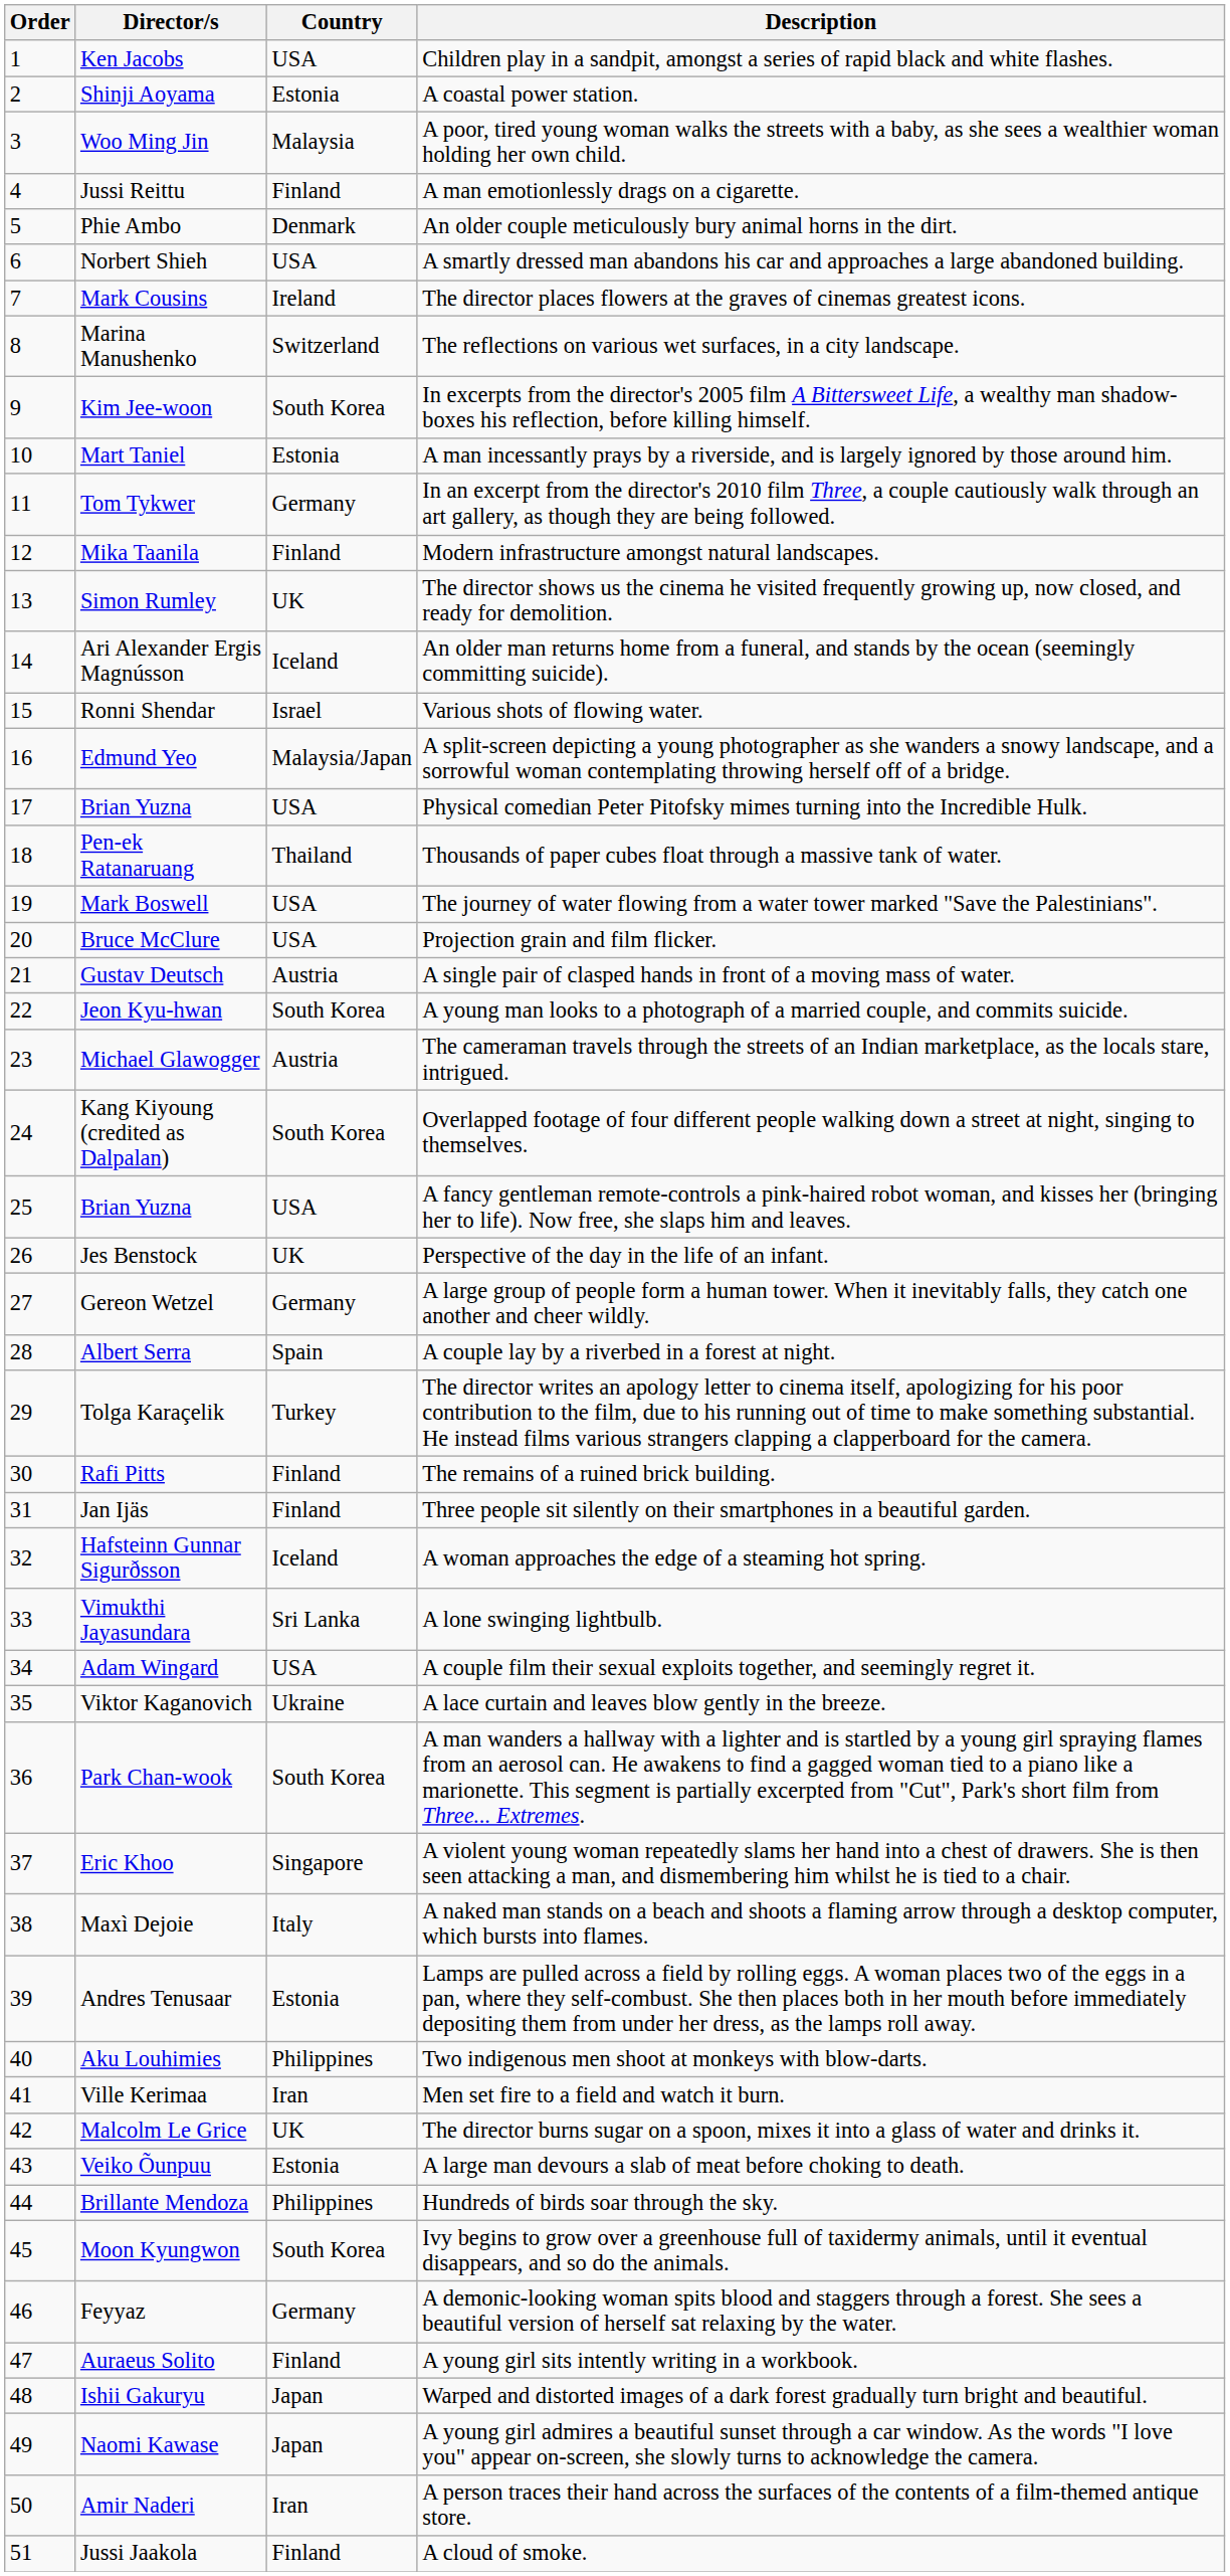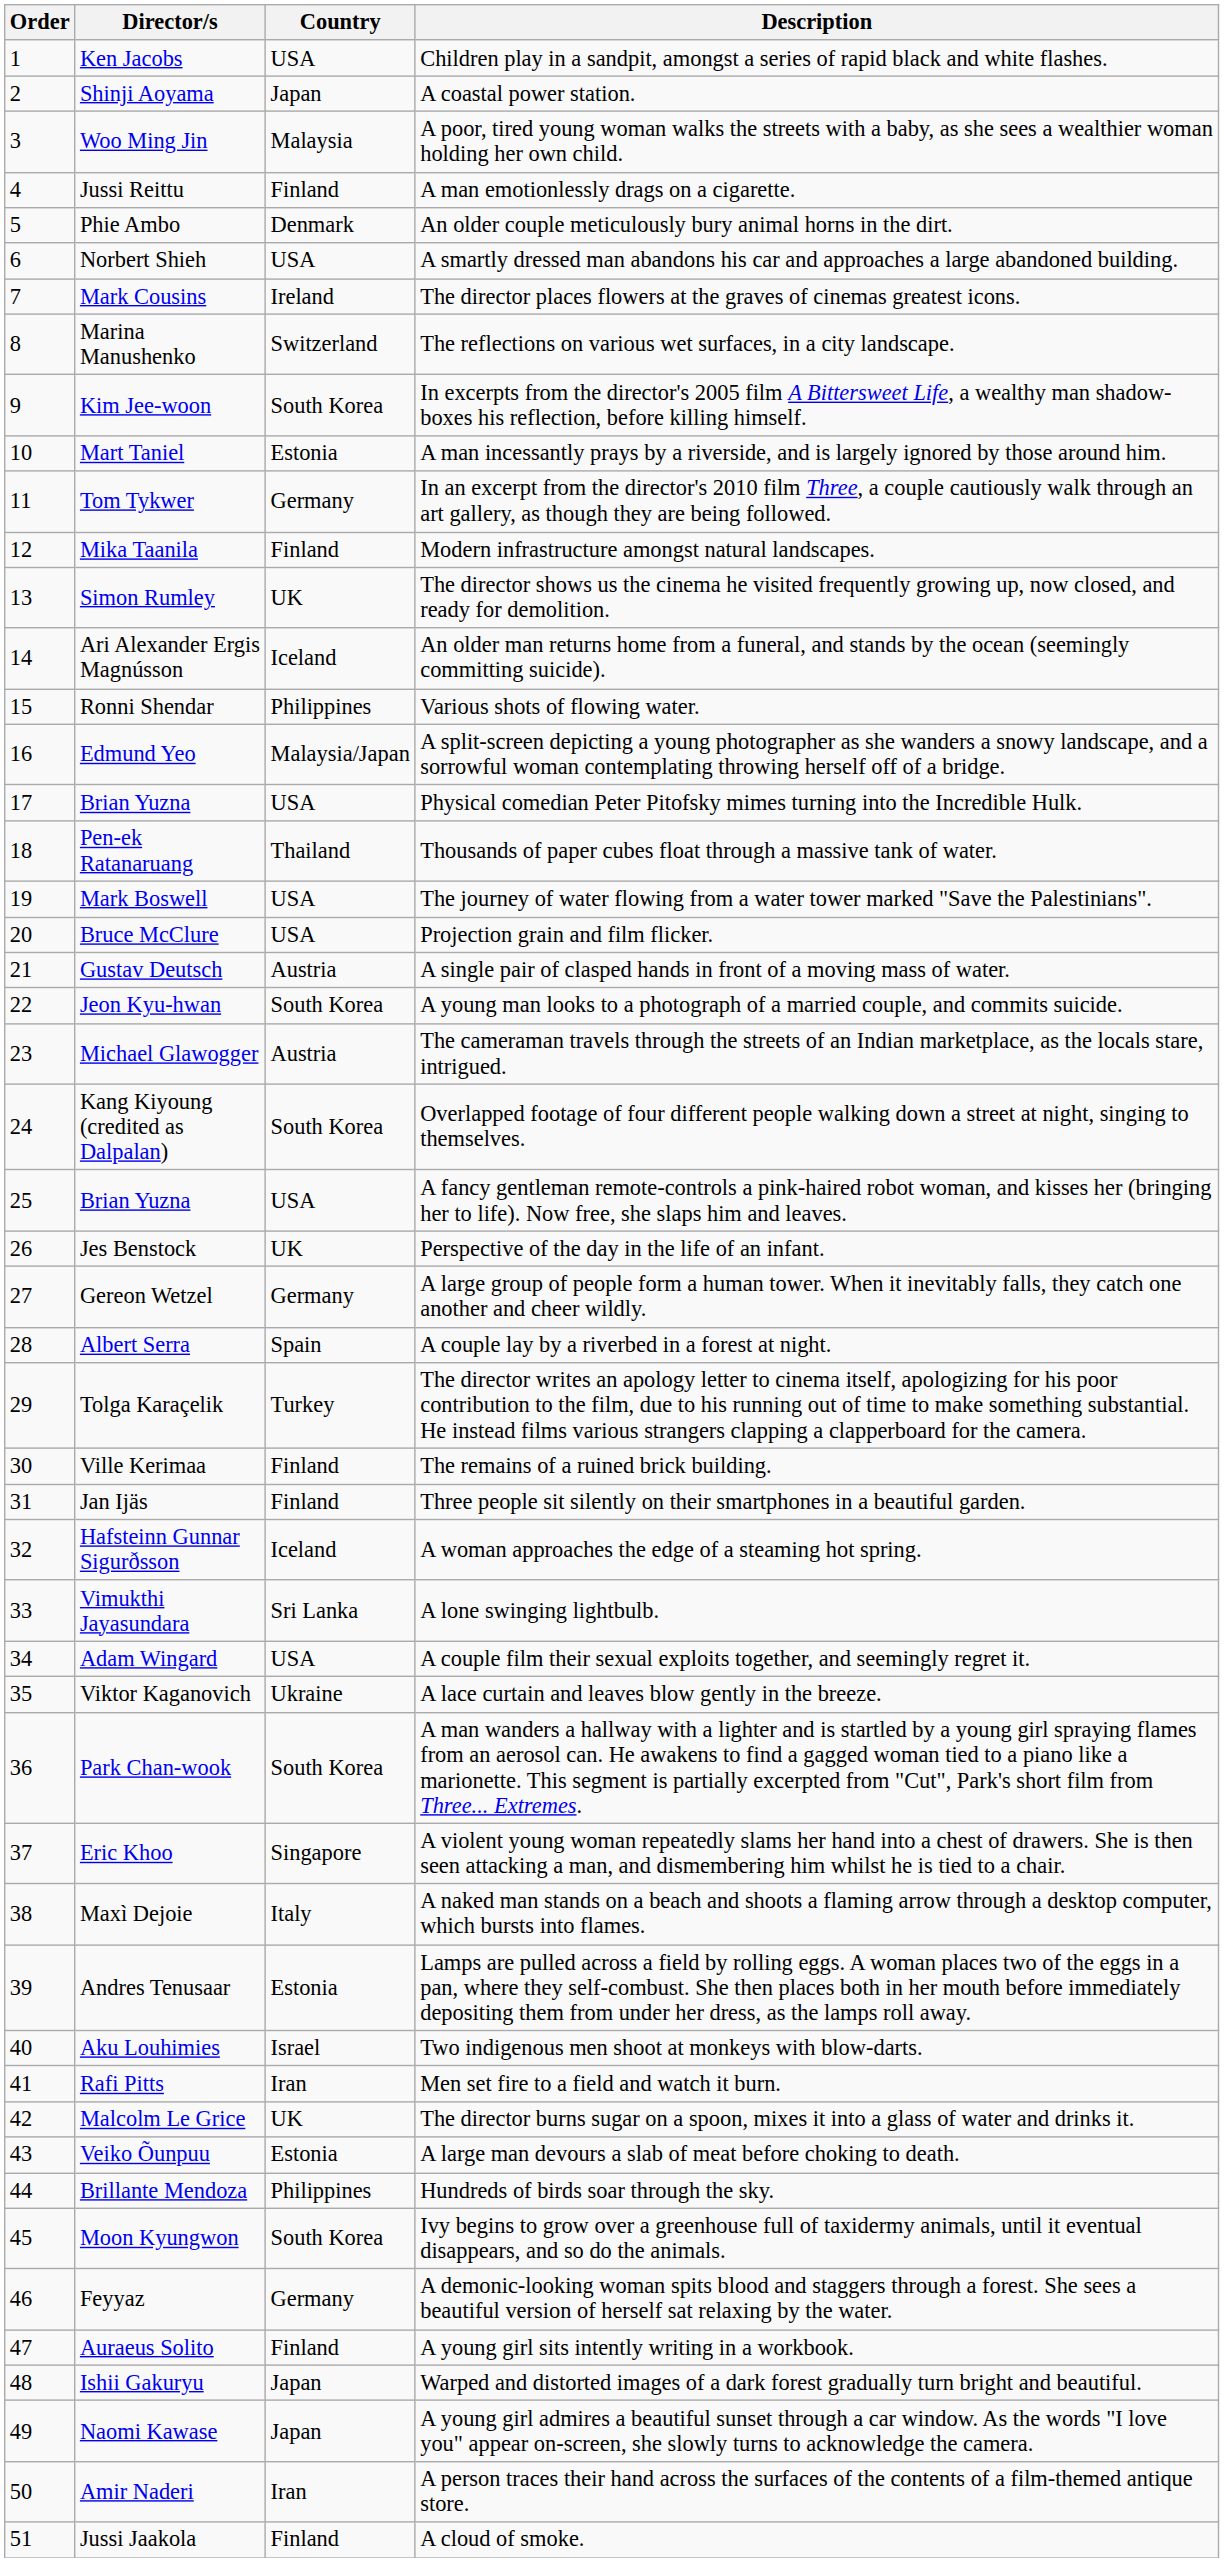A coastal power station. | Country: Estonia -> Japan
Various shots of flowing water. | Country: Israel -> Philippines
The remains of a ruined brick building. | Director/s: Rafi Pitts -> Ville Kerimaa
Two indigenous men shoot at monkeys with blow-darts. | Country: Philippines -> Israel
Men set fire to a field and watch it burn. | Director/s: Ville Kerimaa -> Rafi Pitts
